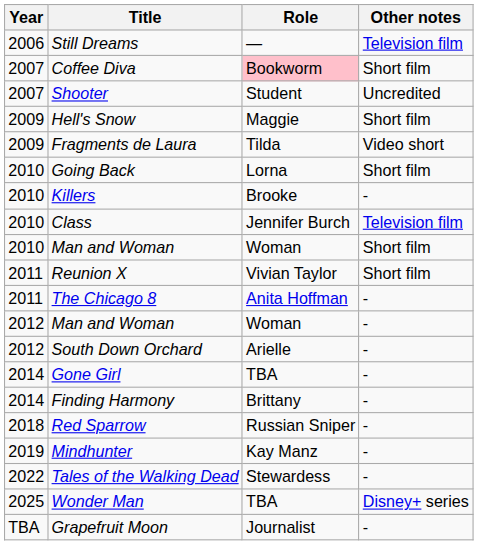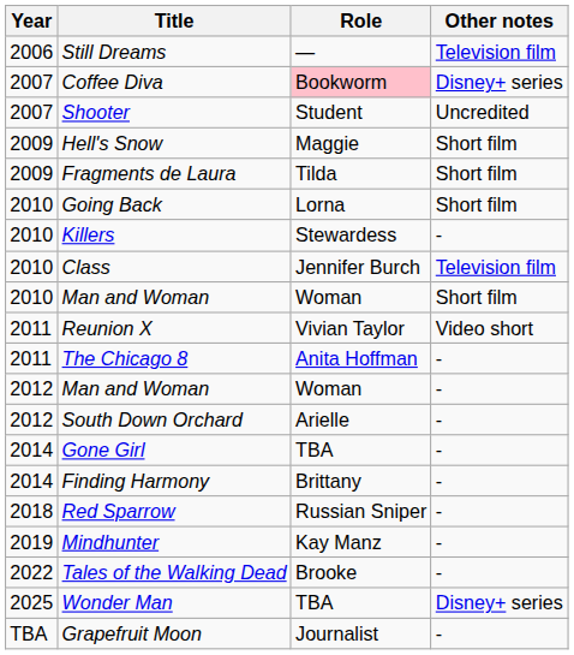Coffee Diva | Other notes: Short film -> Disney+ series
Fragments de Laura | Other notes: Video short -> Short film
Killers | Role: Brooke -> Stewardess
Reunion X | Other notes: Short film -> Video short
Tales of the Walking Dead | Role: Stewardess -> Brooke
